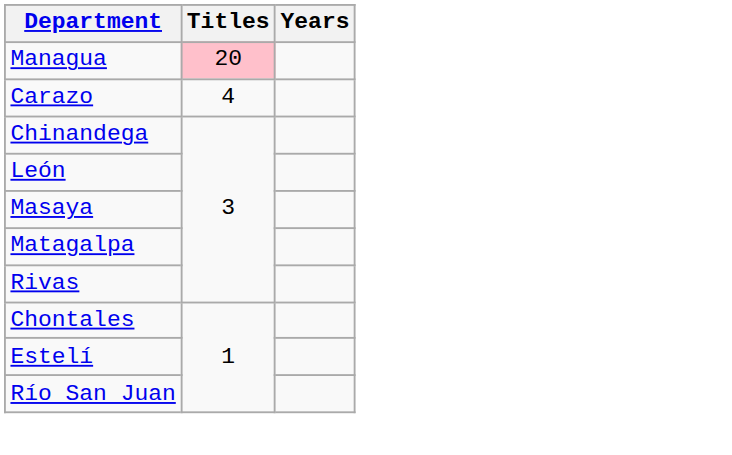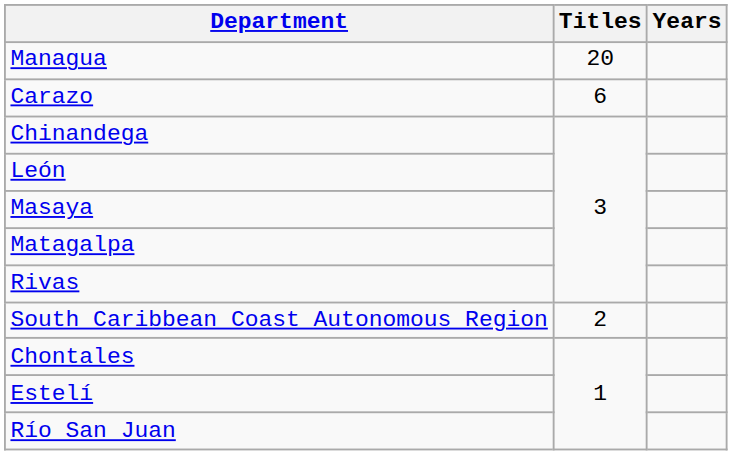Managua | Titles: pink background -> no background
Carazo | Titles: 4 -> 6
+ row: South Caribbean Coast Autonomous Region | 2
